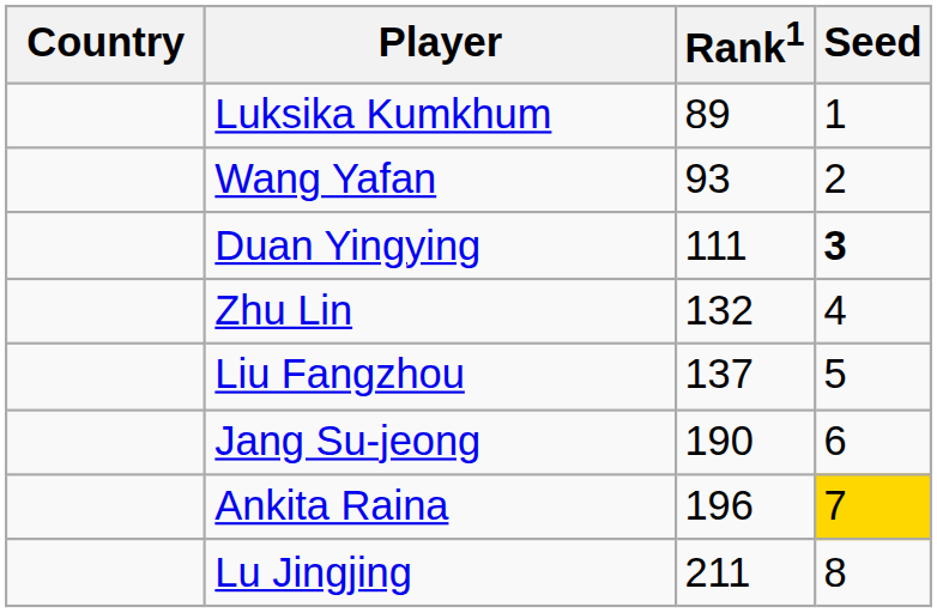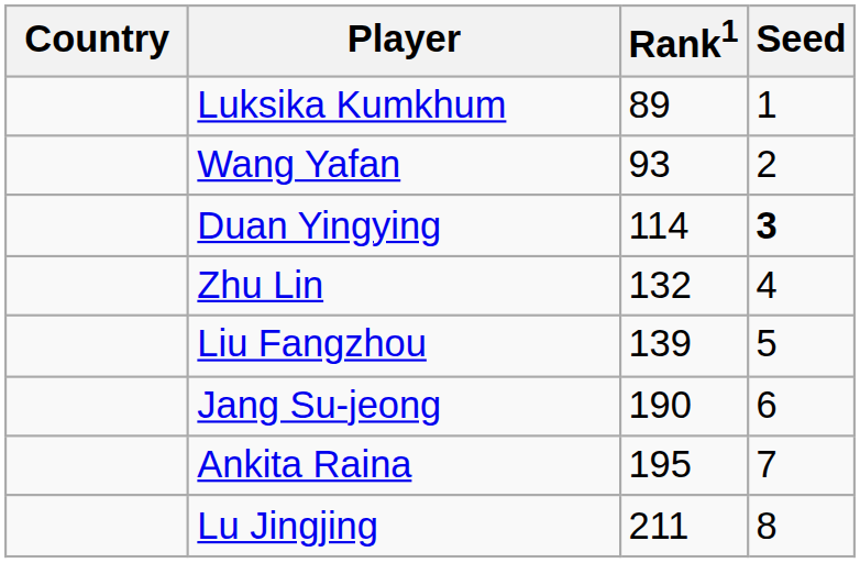Duan Yingying | Rank1: 111 -> 114
Liu Fangzhou | Rank1: 137 -> 139
Ankita Raina | Rank1: 196 -> 195
Ankita Raina | Seed: gold background -> no background
